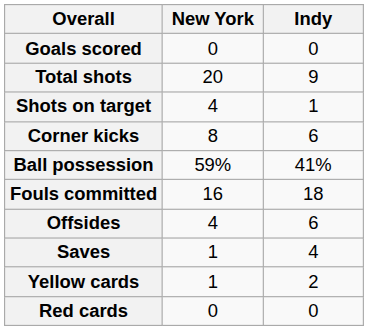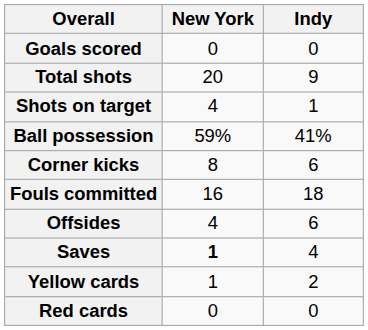rows swapped: Ball possession <-> Corner kicks
Saves | New York: normal -> bold
